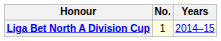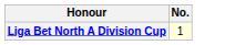- column: Years | 2014–15
